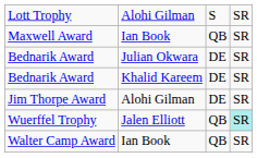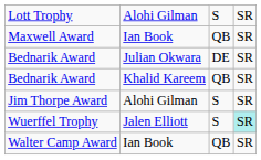Bednarik Award / Khalid Kareem | column 3: DE -> QB
Jim Thorpe Award | column 3: DE -> S
Wuerffel Trophy | column 3: QB -> S
